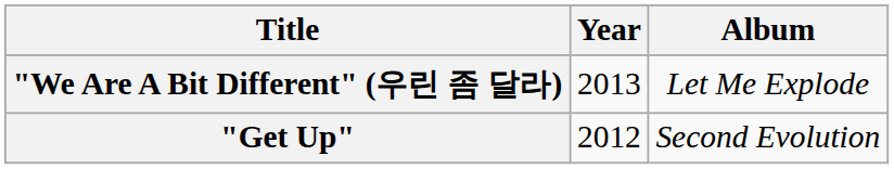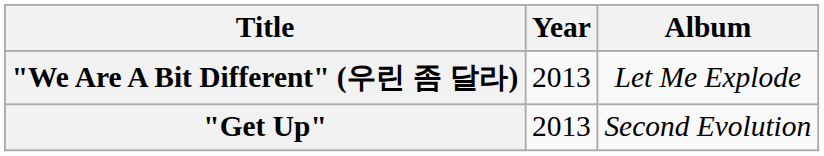"Get Up" | Year: 2012 -> 2013
